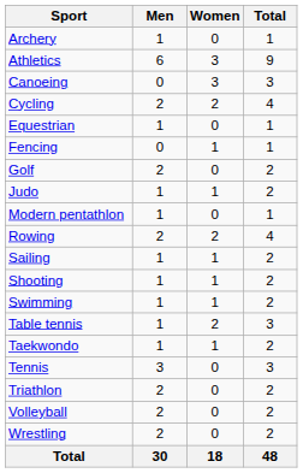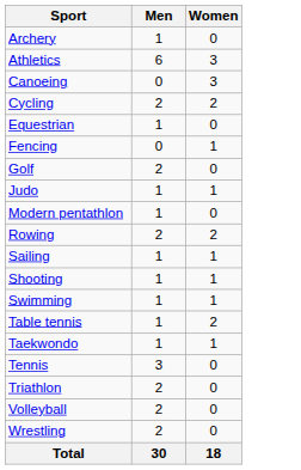- column: Total | 1 | 9 | 3 | 4 | 1 | 1 | 2 | 2 | 1 | 4 | 2 | 2 | 2 | 3 | 2 | 3 | 2 | 2 | 2 | 48
